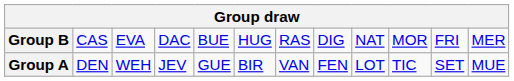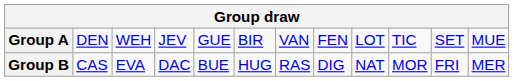rows swapped: Group A <-> Group B
